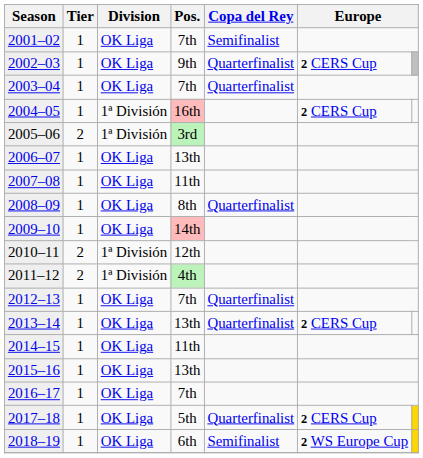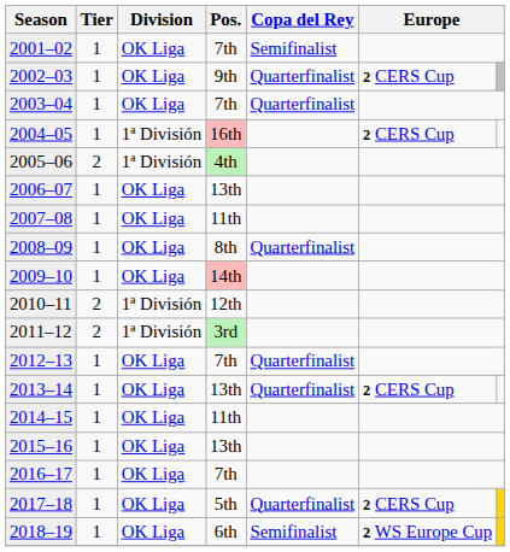2005–06 | Pos.: 3rd -> 4th
2011–12 | Pos.: 4th -> 3rd
